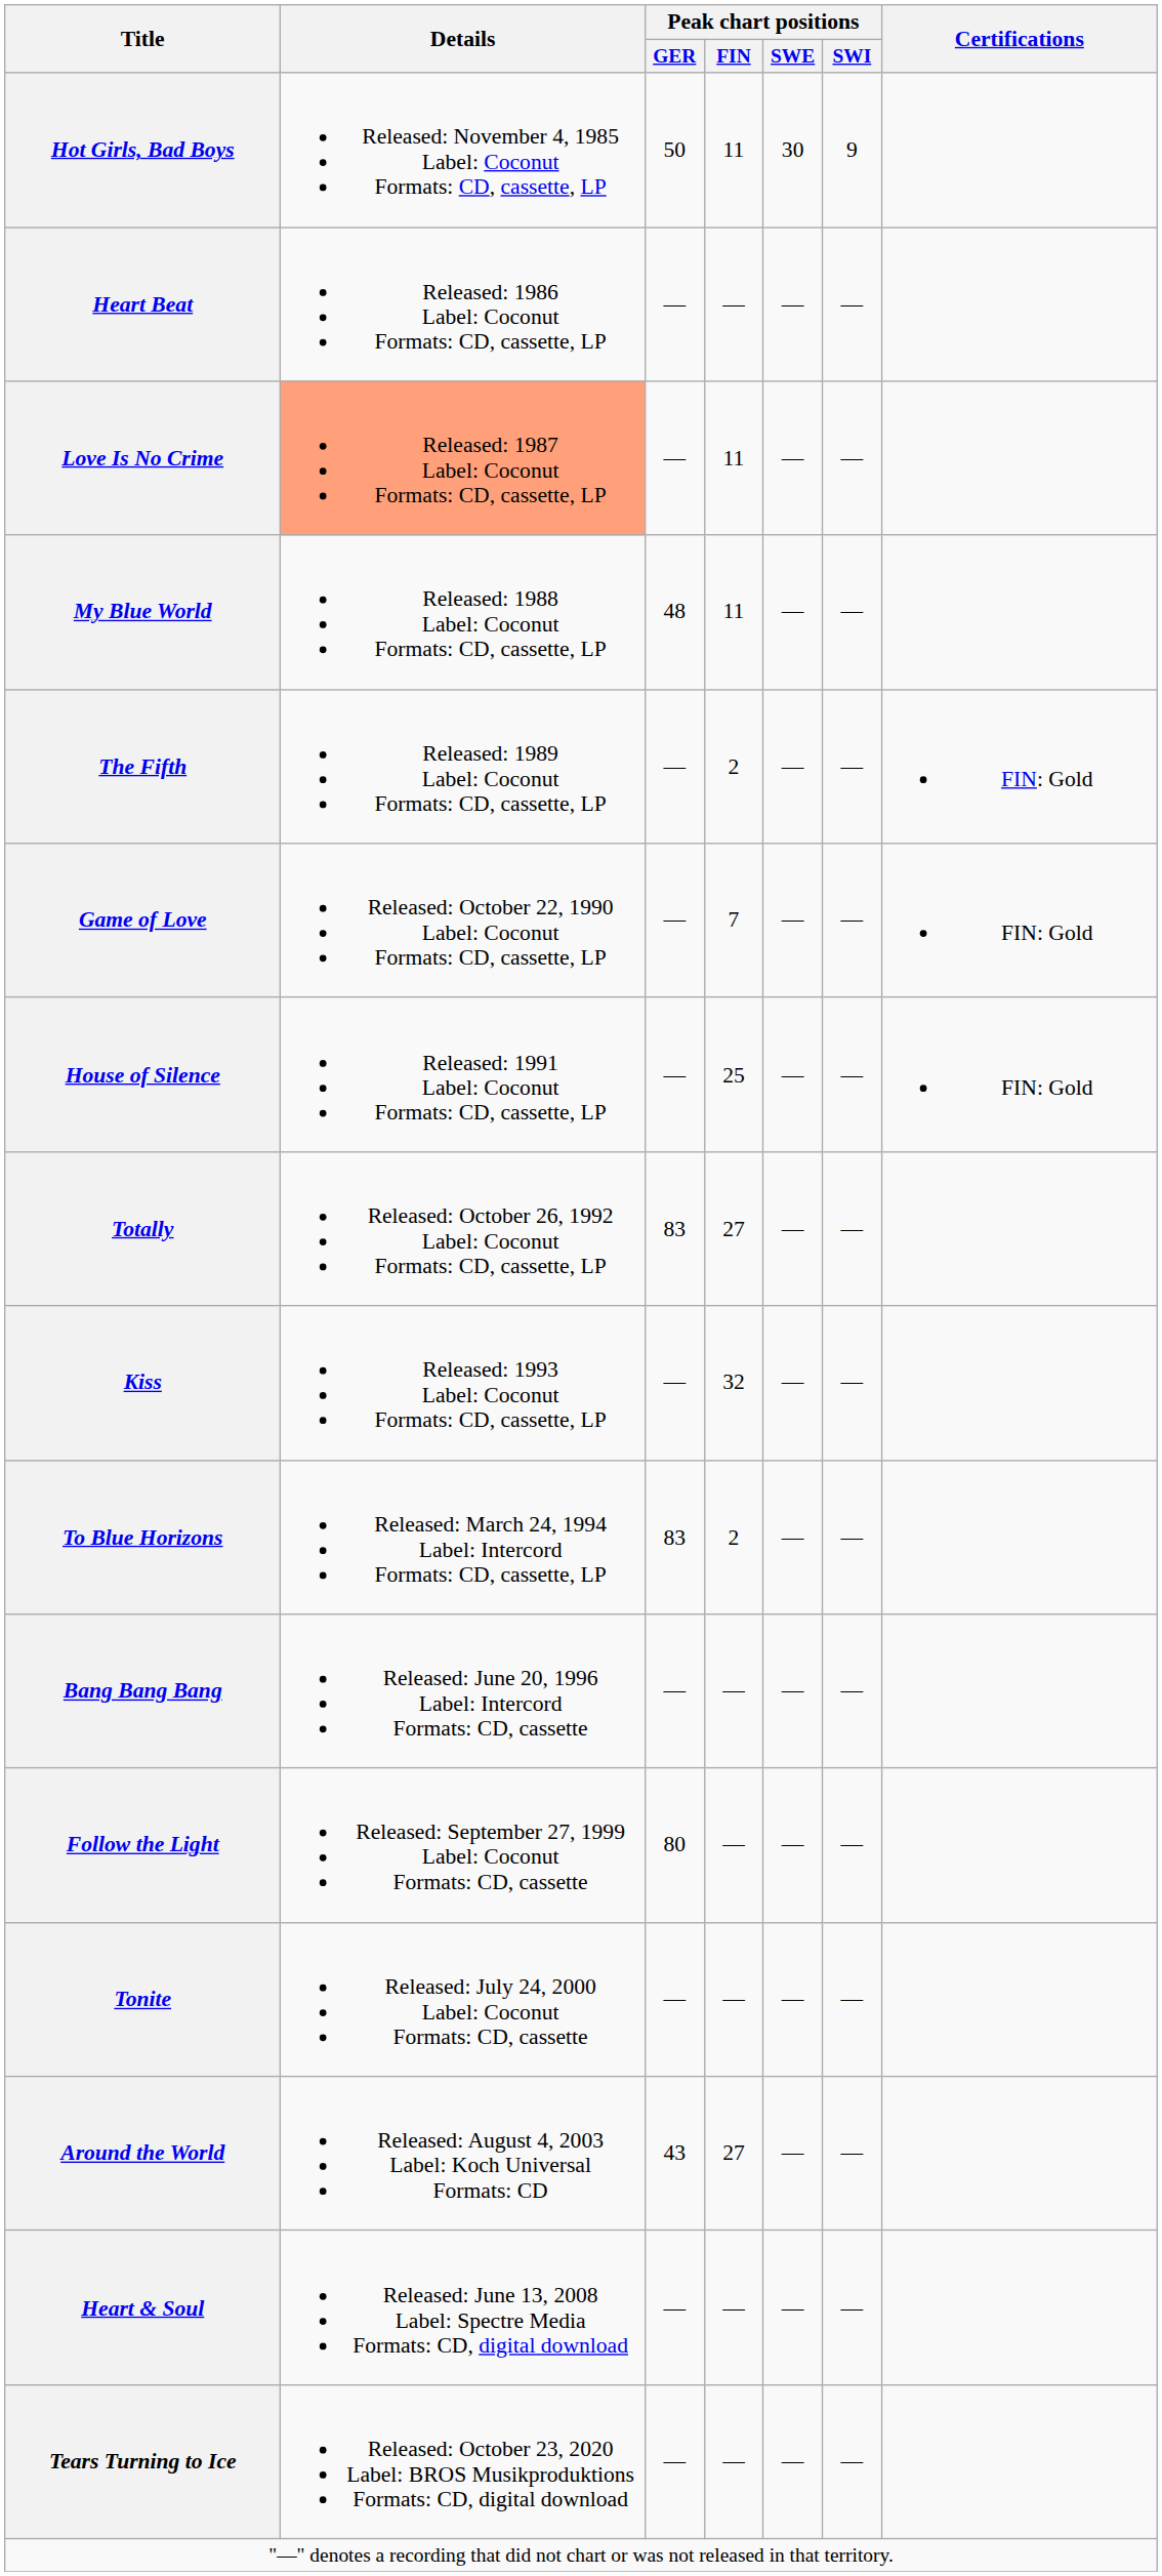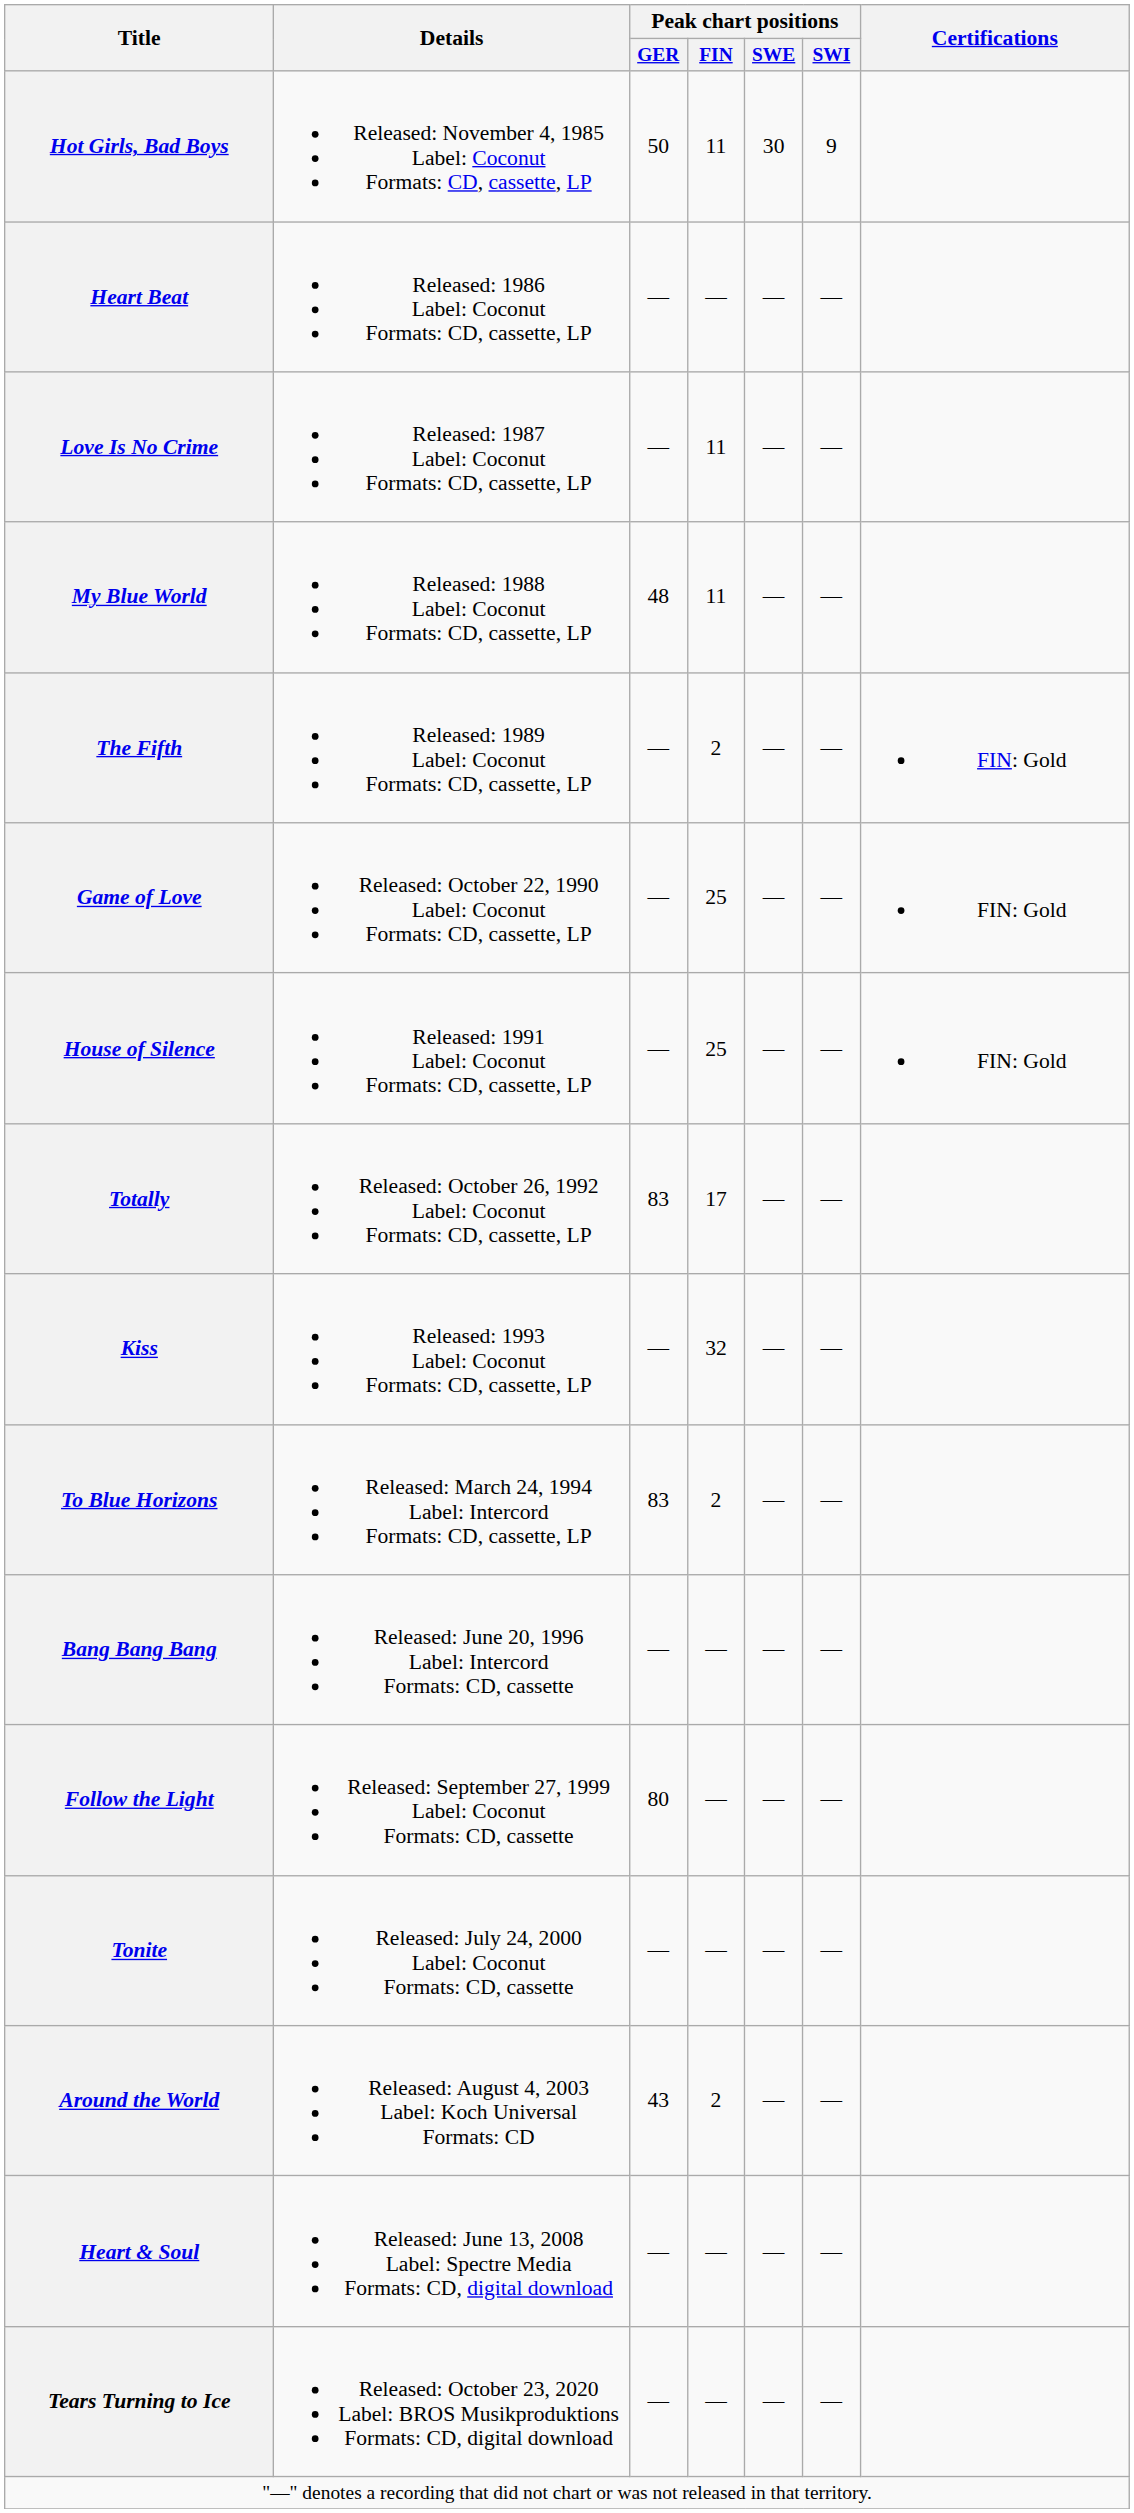Love Is No Crime | Details: lightsalmon background -> no background
Game of Love | Peak chart positions / FIN: 7 -> 25
Totally | Peak chart positions / FIN: 27 -> 17
Around the World | Peak chart positions / FIN: 27 -> 2
